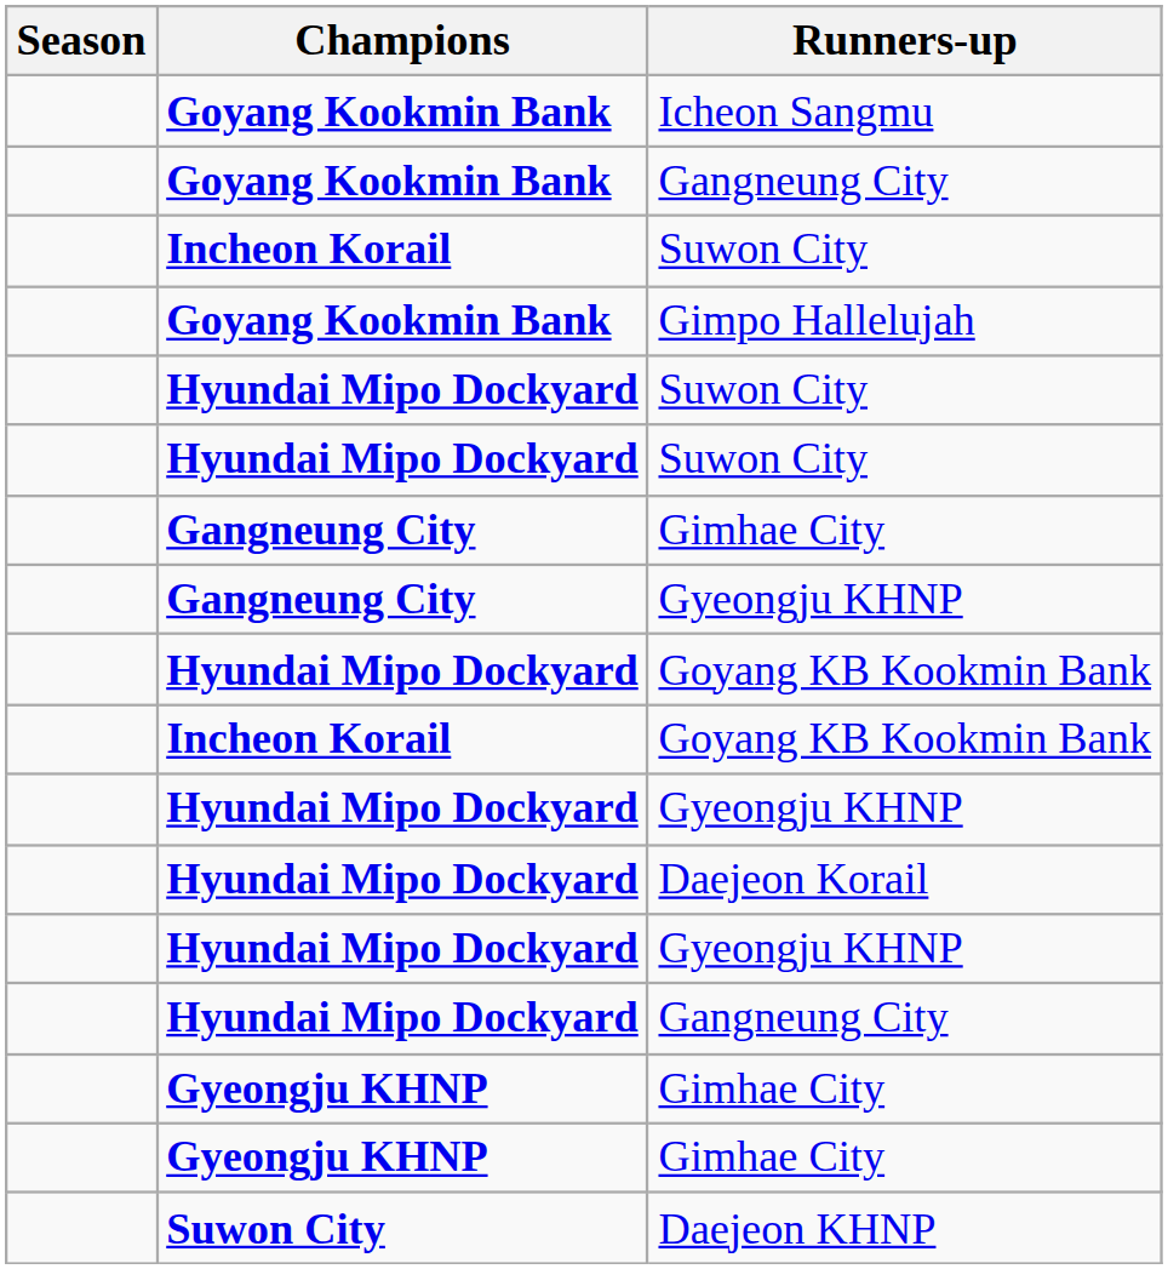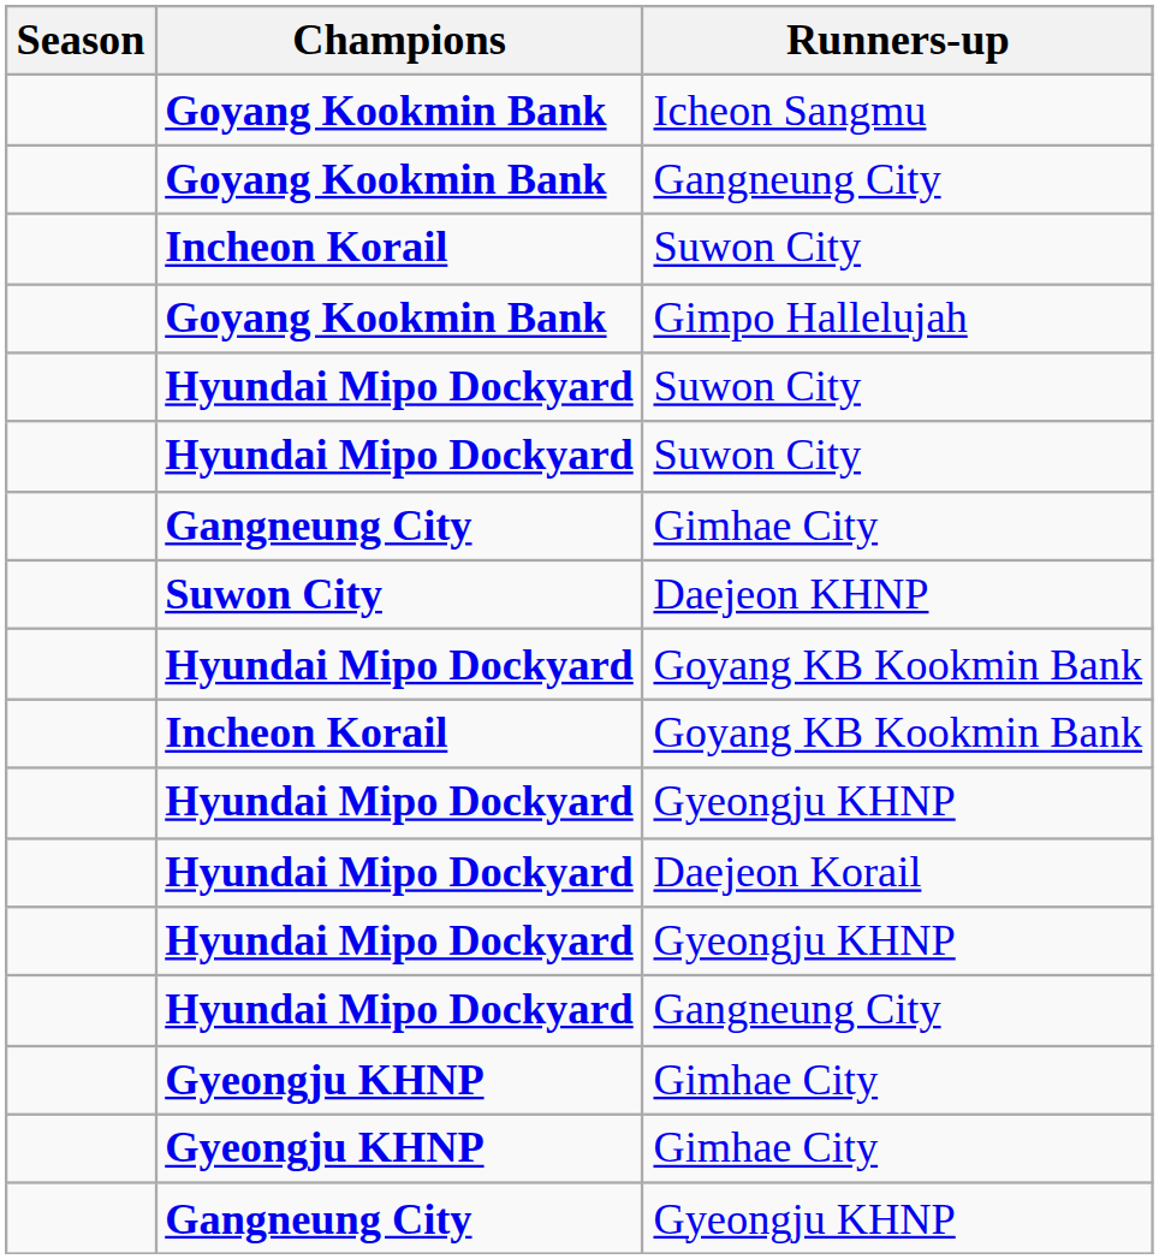rows swapped: Daejeon KHNP <-> Gangneung City / Gyeongju KHNP
